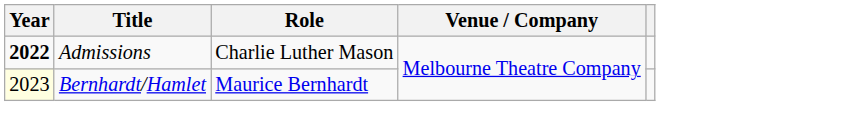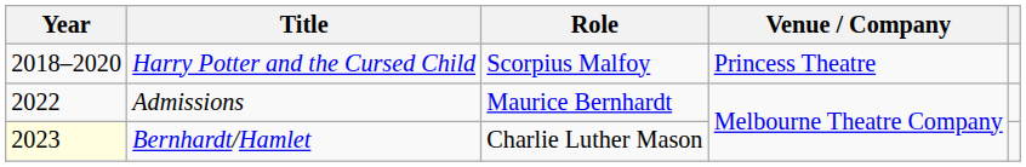+ row: 2018–2020 | Harry Potter and the Cursed Child | Scorpius Malfoy | Princess Theatre
Admissions | Year: bold -> normal
Admissions | Role: Charlie Luther Mason -> Maurice Bernhardt
Bernhardt/Hamlet | Role: Maurice Bernhardt -> Charlie Luther Mason
